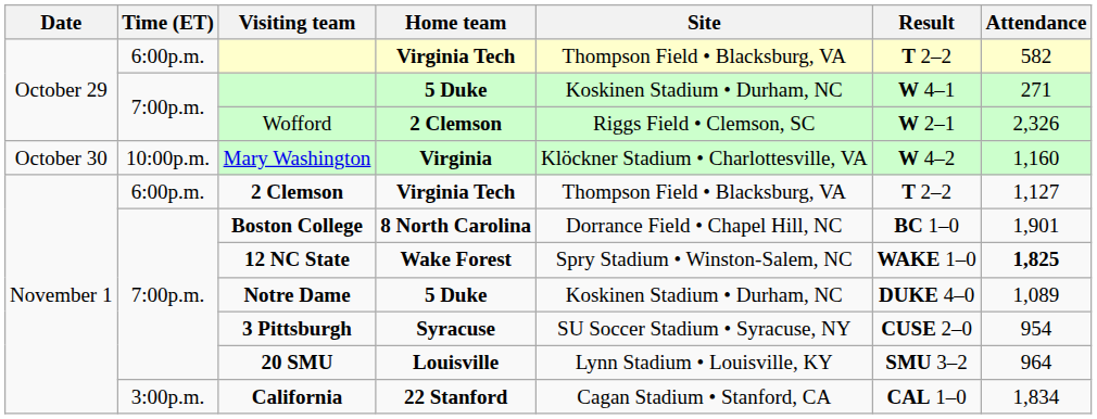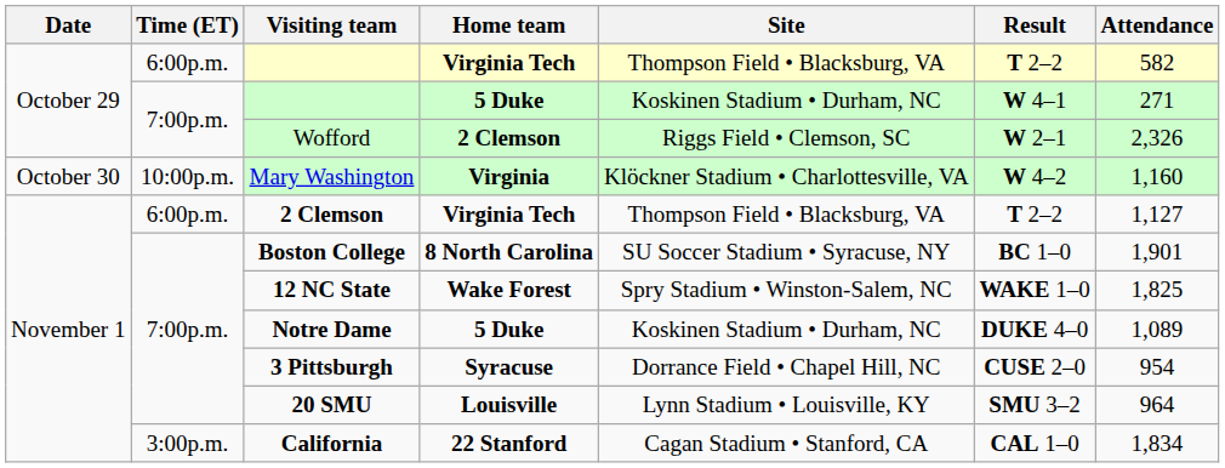Boston College | Site: Dorrance Field • Chapel Hill, NC -> SU Soccer Stadium • Syracuse, NY
12 NC State | Attendance: bold -> normal
3 Pittsburgh | Site: SU Soccer Stadium • Syracuse, NY -> Dorrance Field • Chapel Hill, NC
